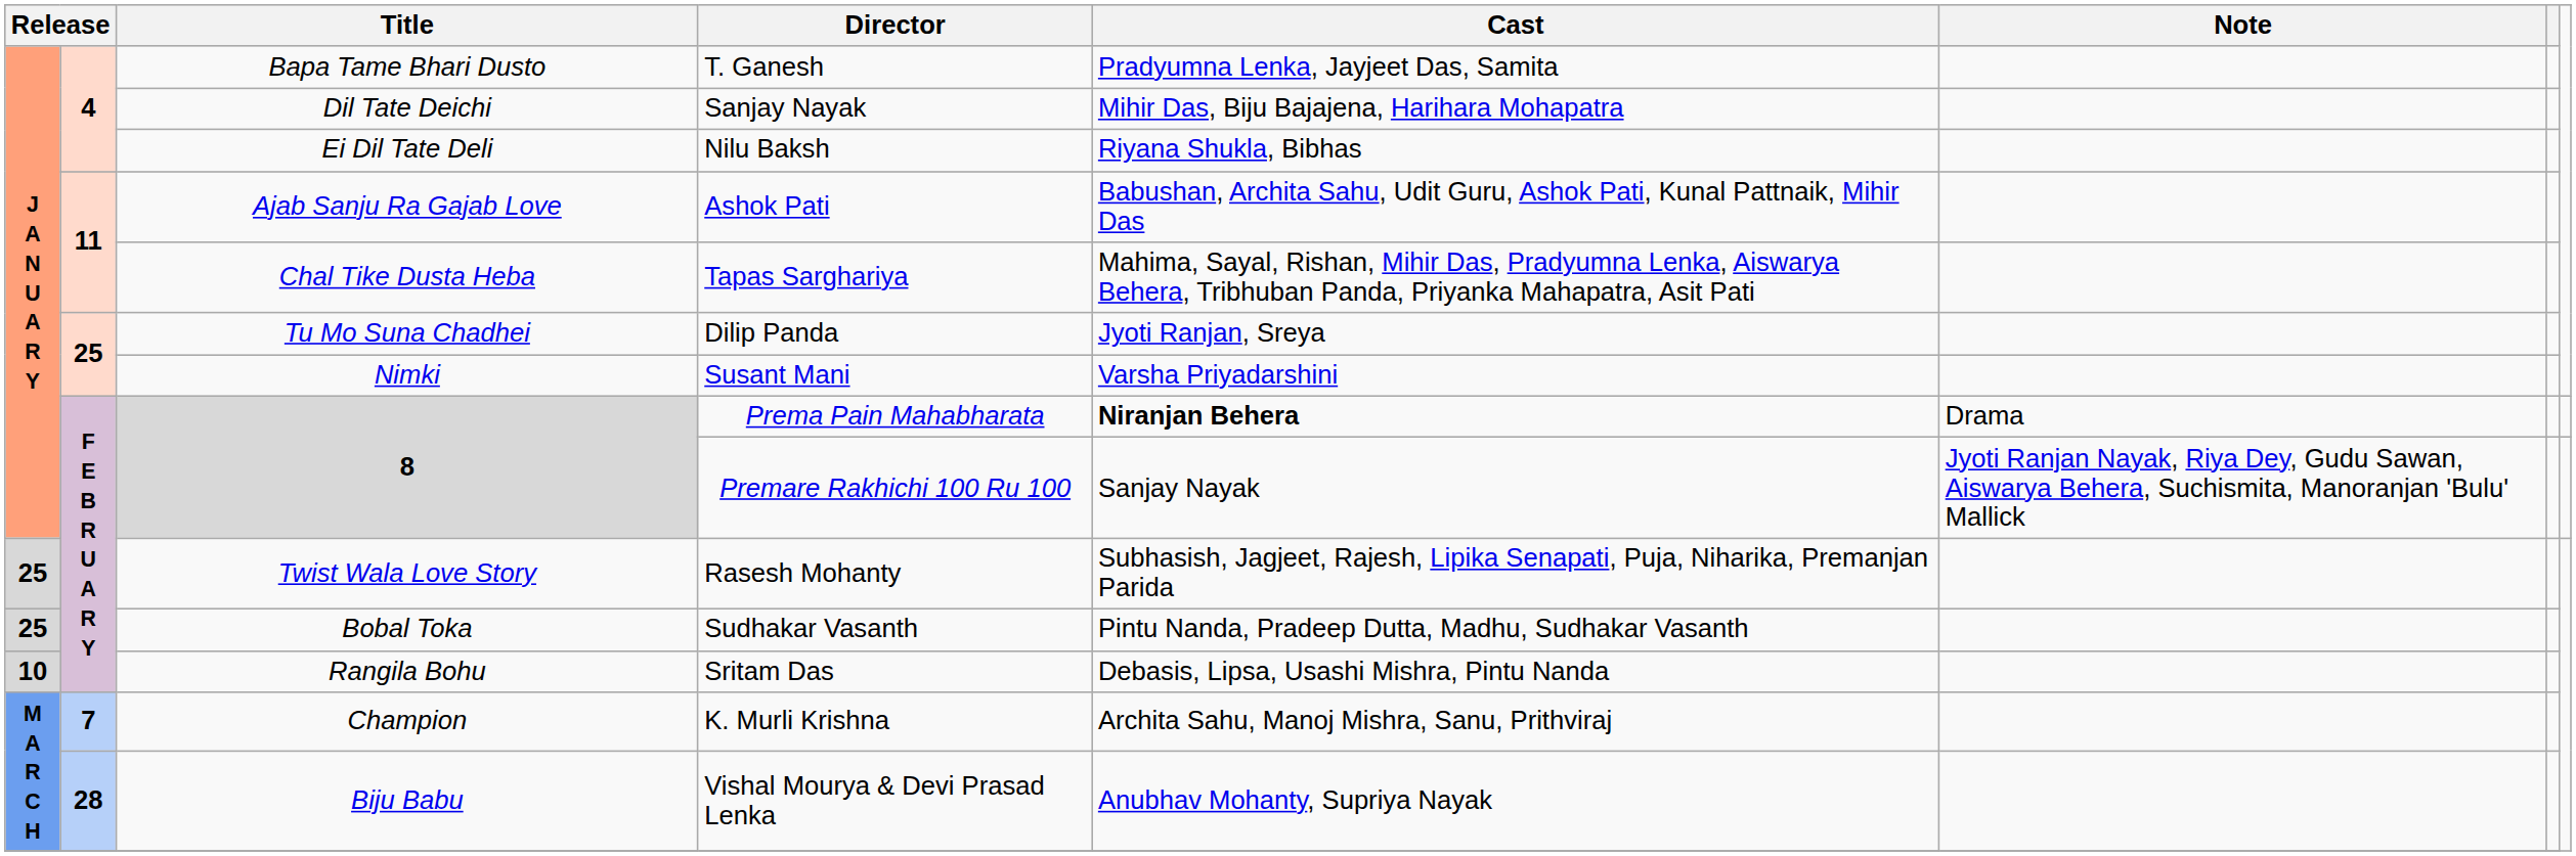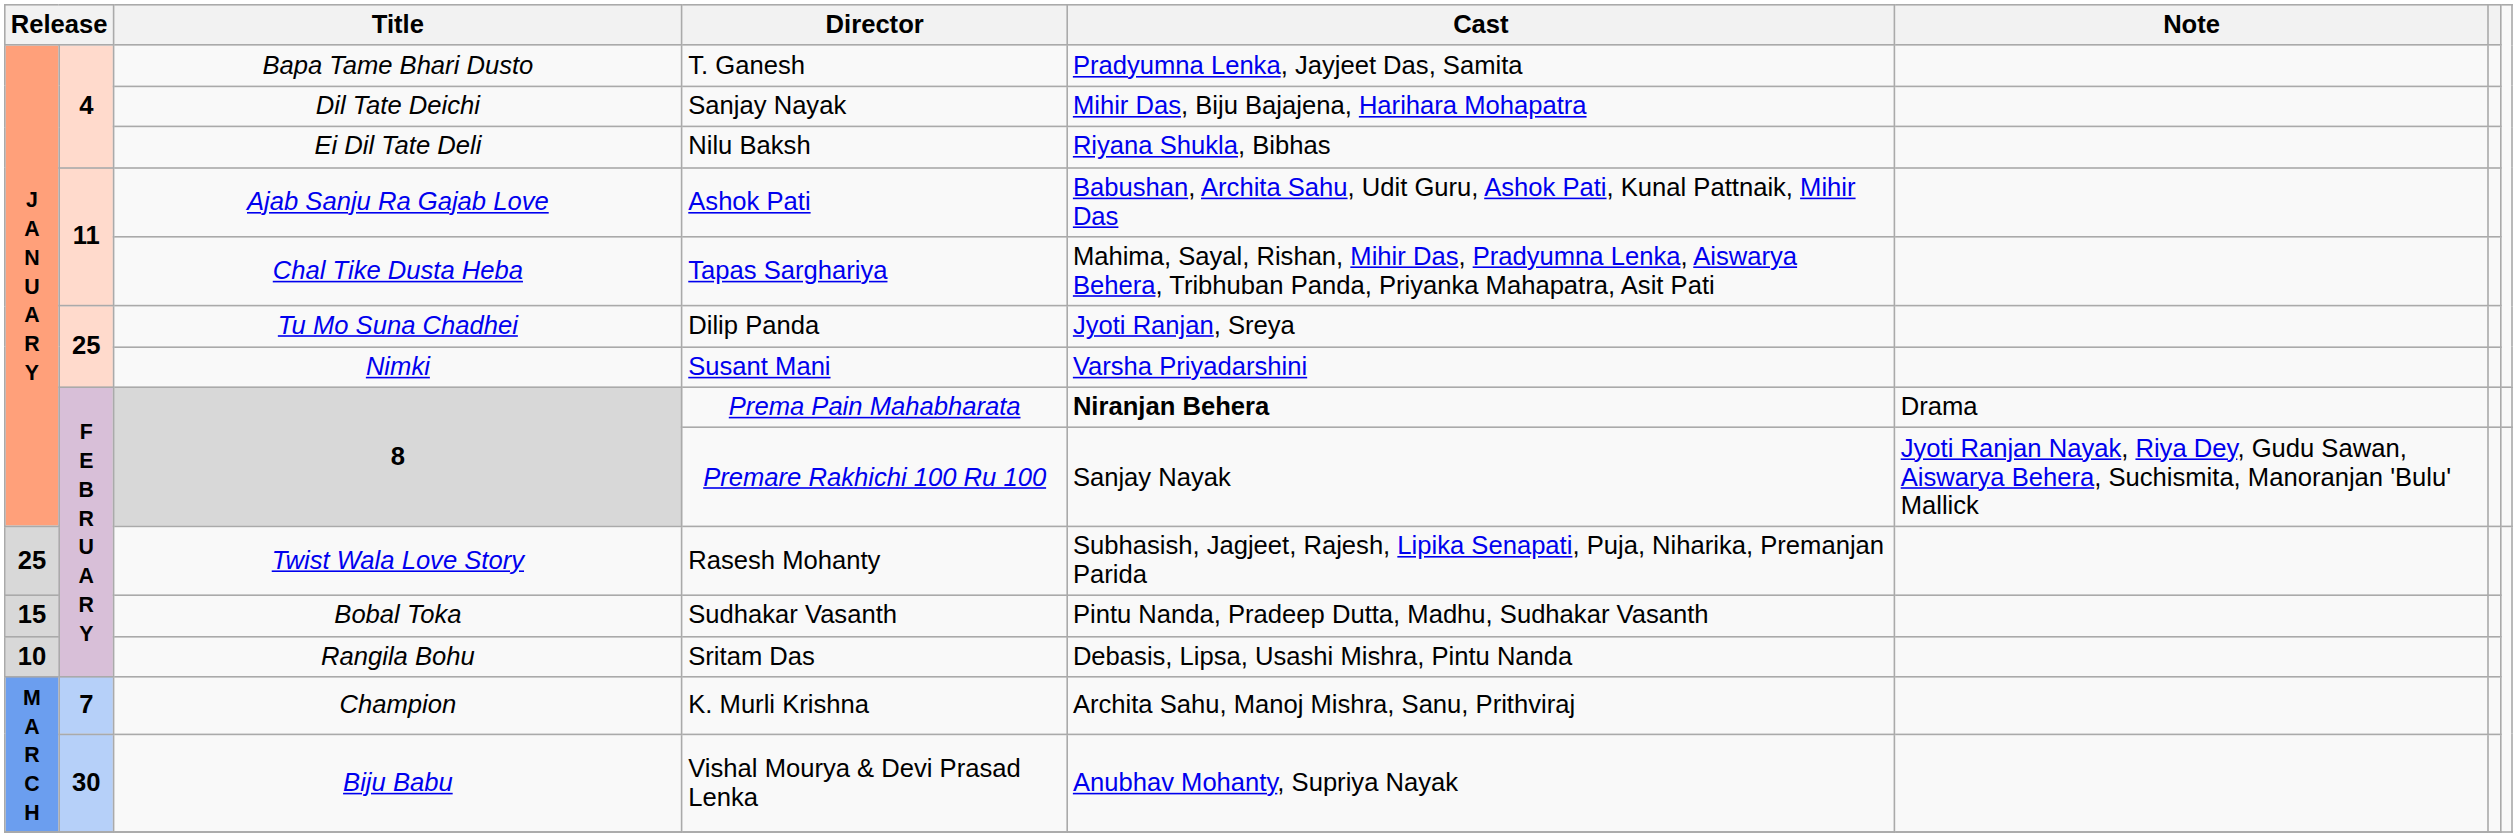Sudhakar Vasanth | column 1: 25 -> 15
Vishal Mourya & Devi Prasad Lenka | column 2: 28 -> 30
